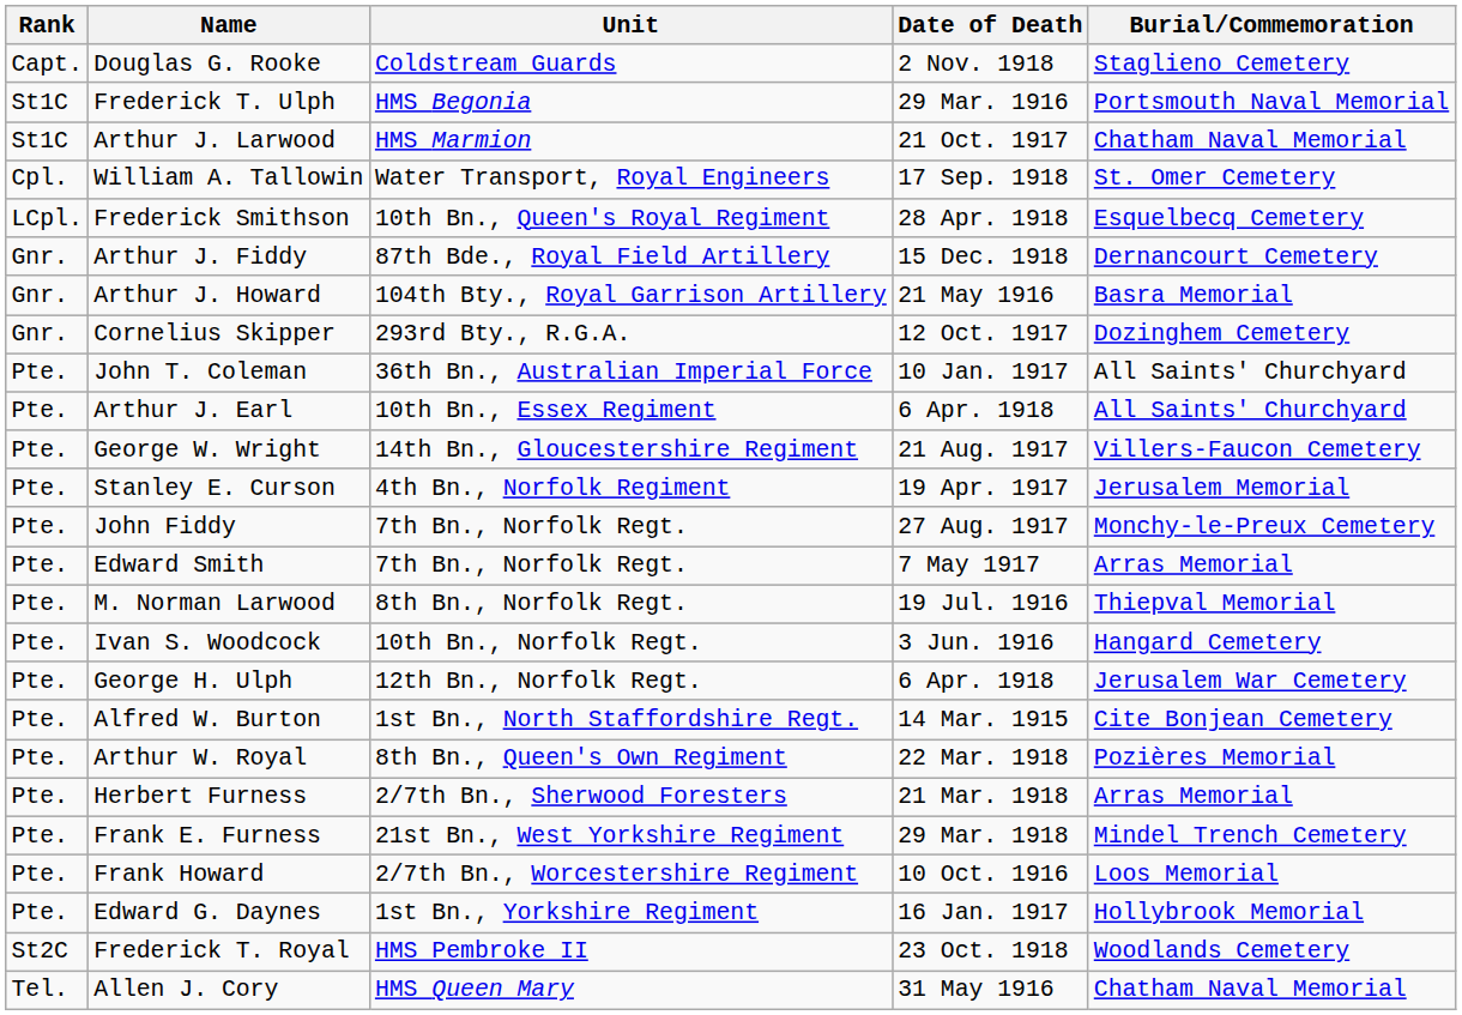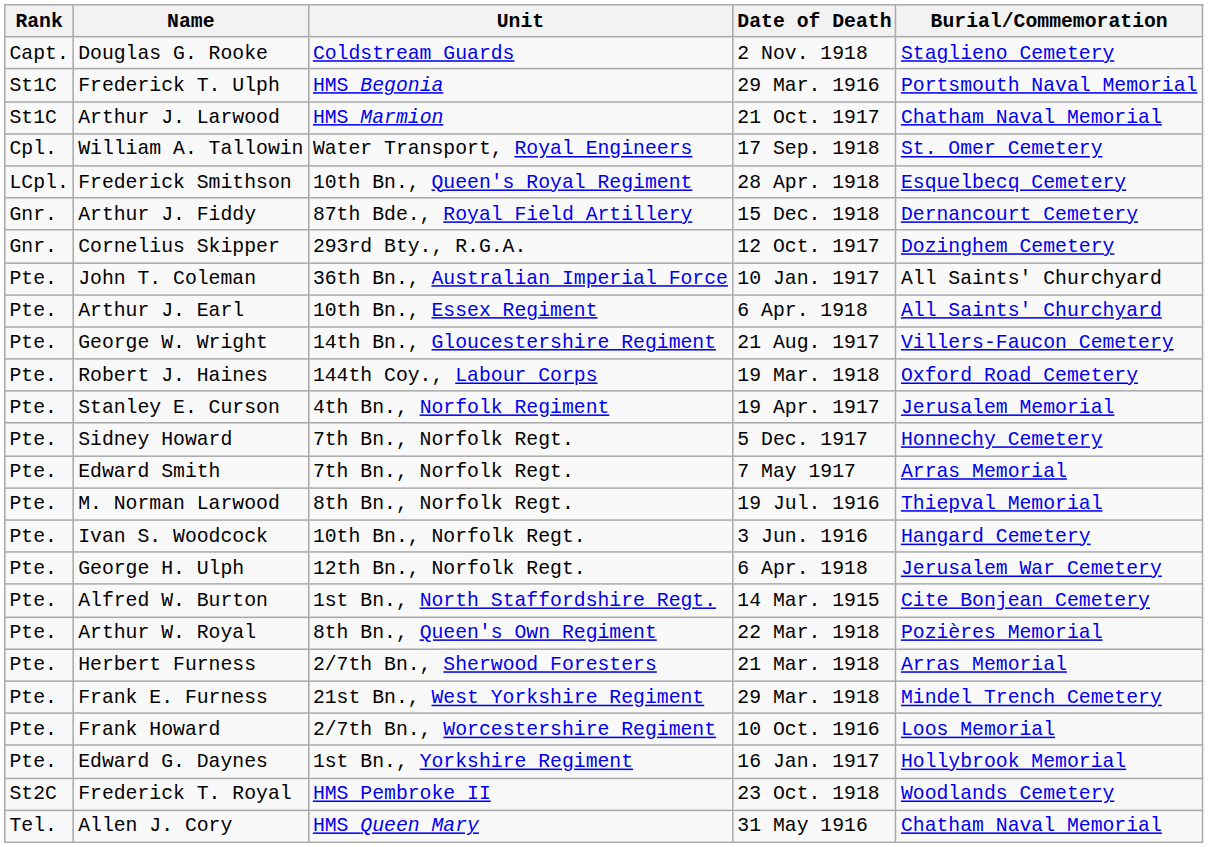- row: Gnr. | Arthur J. Howard | 104th Bty., Royal Garrison Artillery | 21 May 1916 | Basra Memorial
+ row: Pte. | Robert J. Haines | 144th Coy., Labour Corps | 19 Mar. 1918 | Oxford Road Cemetery
- row: Pte. | John Fiddy | 7th Bn., Norfolk Regt. | 27 Aug. 1917 | Monchy-le-Preux Cemetery
+ row: Pte. | Sidney Howard | 7th Bn., Norfolk Regt. | 5 Dec. 1917 | Honnechy Cemetery
